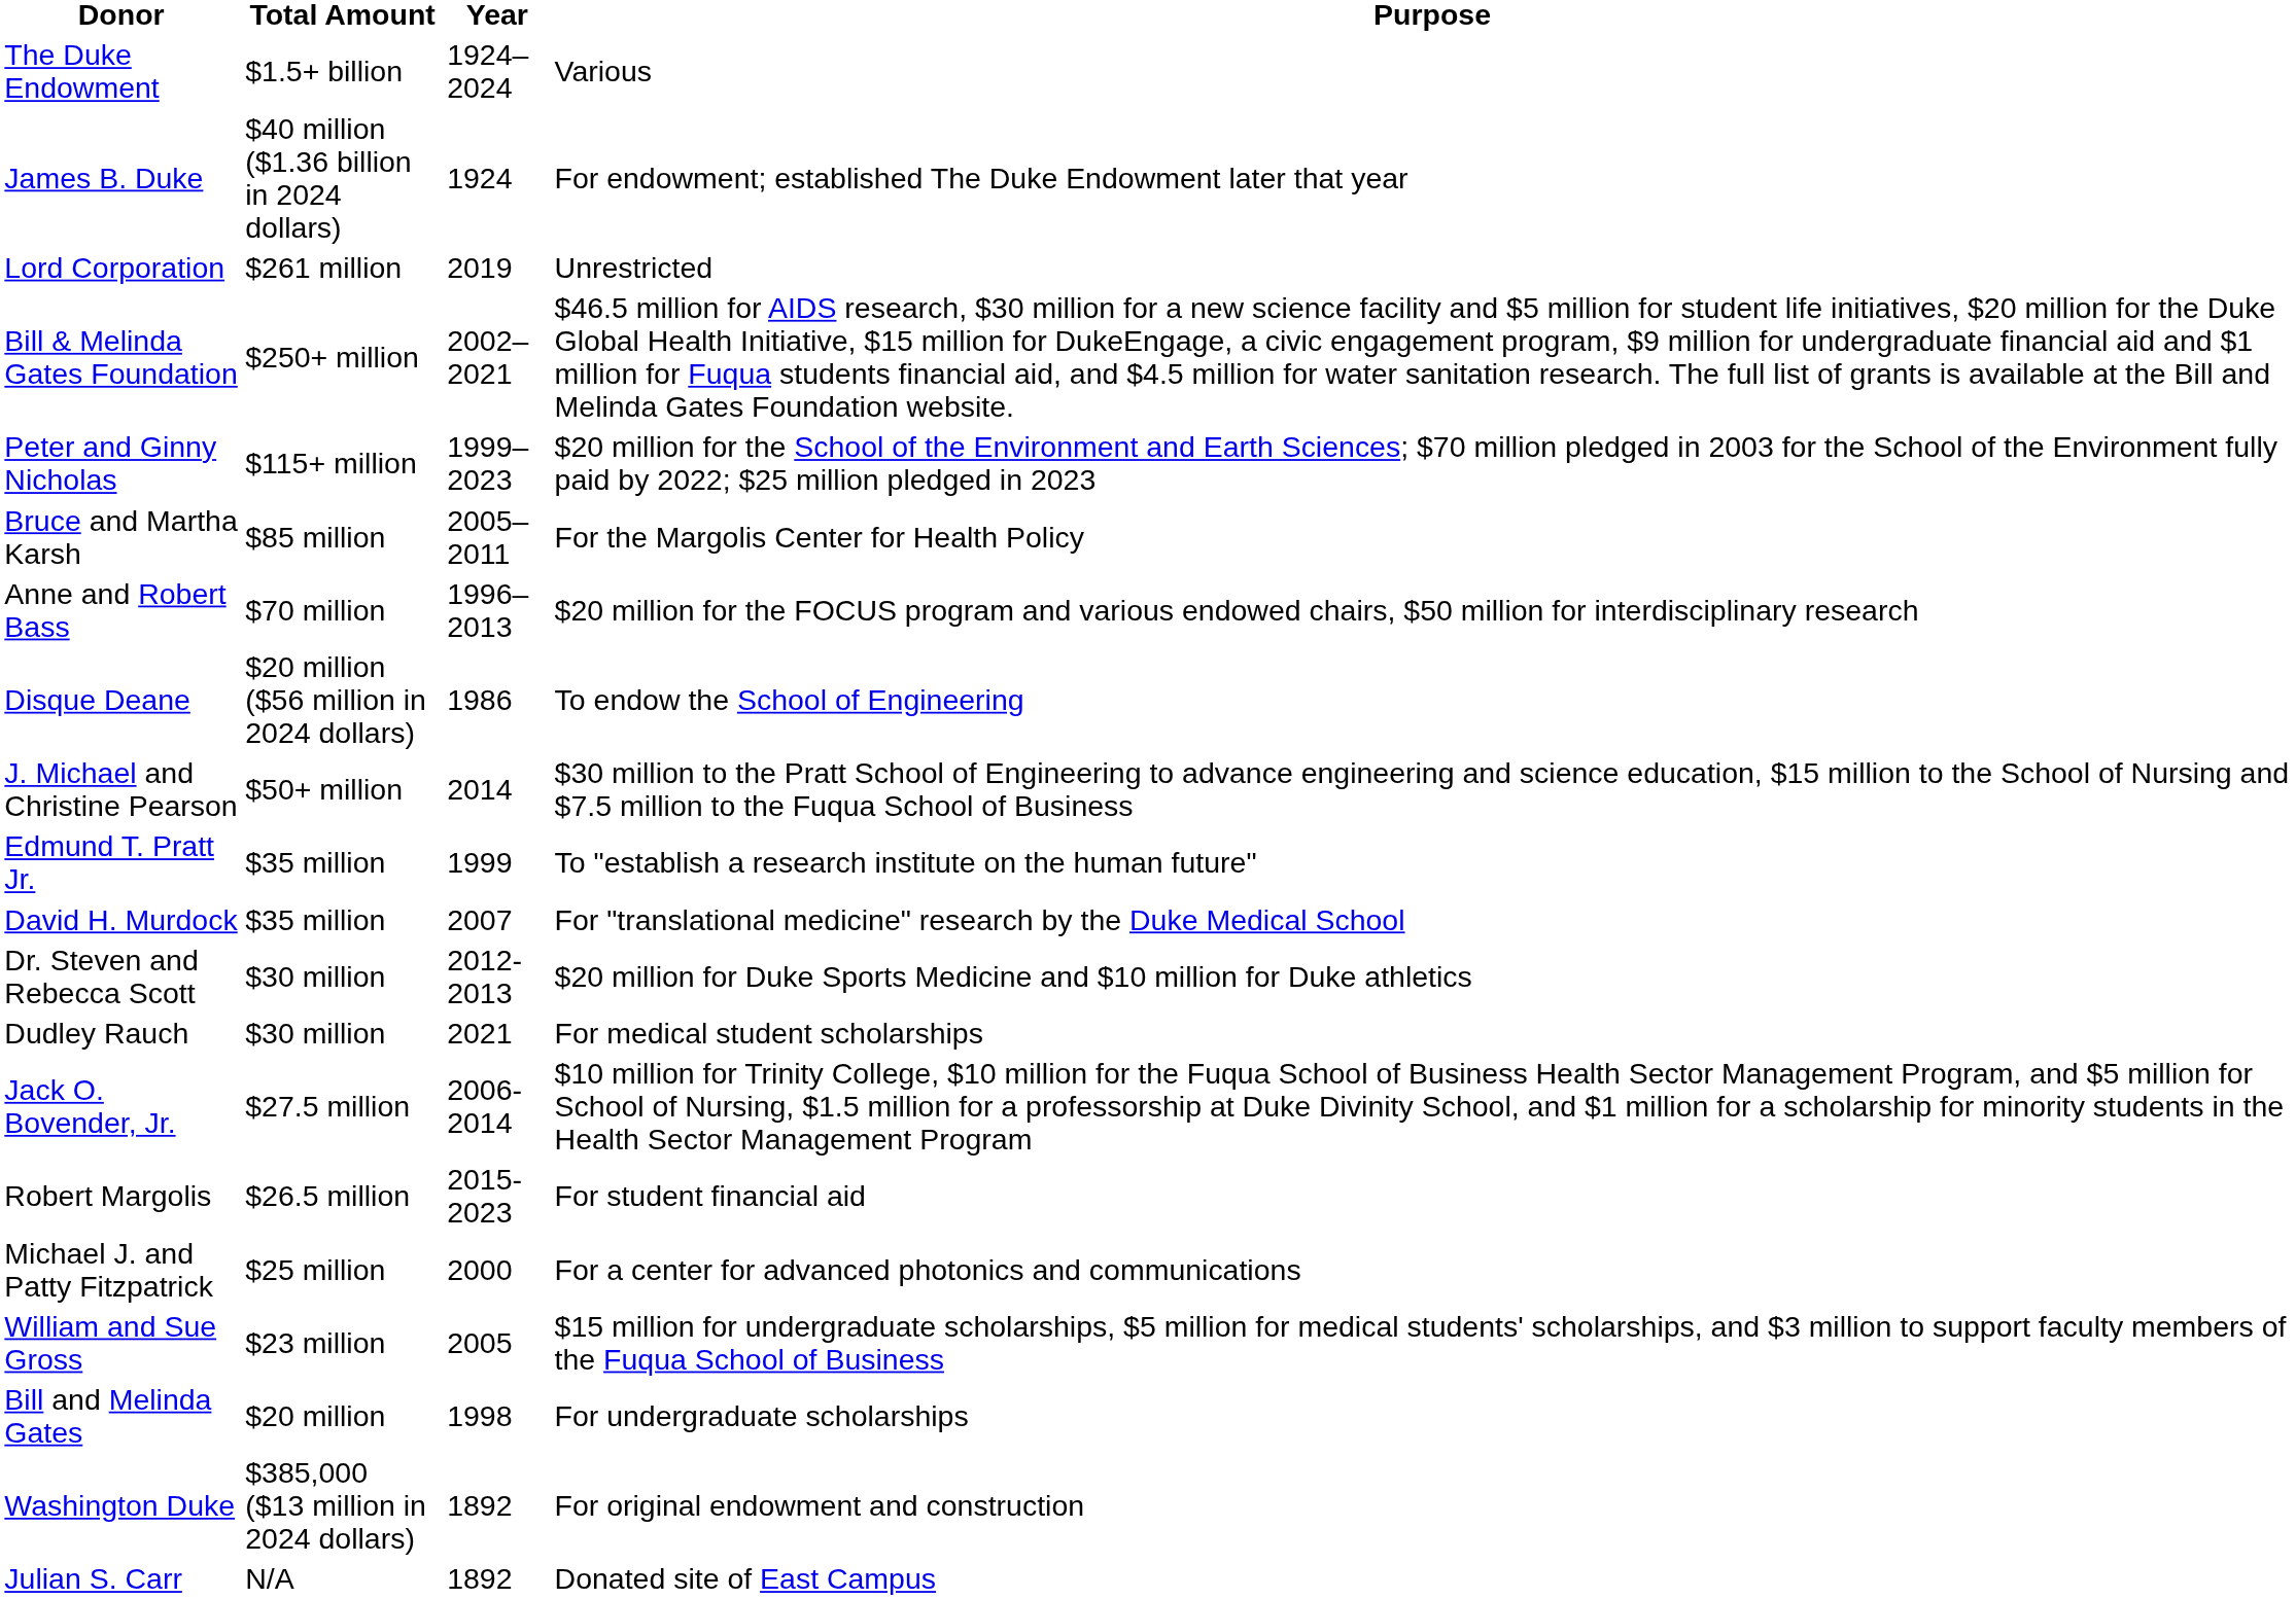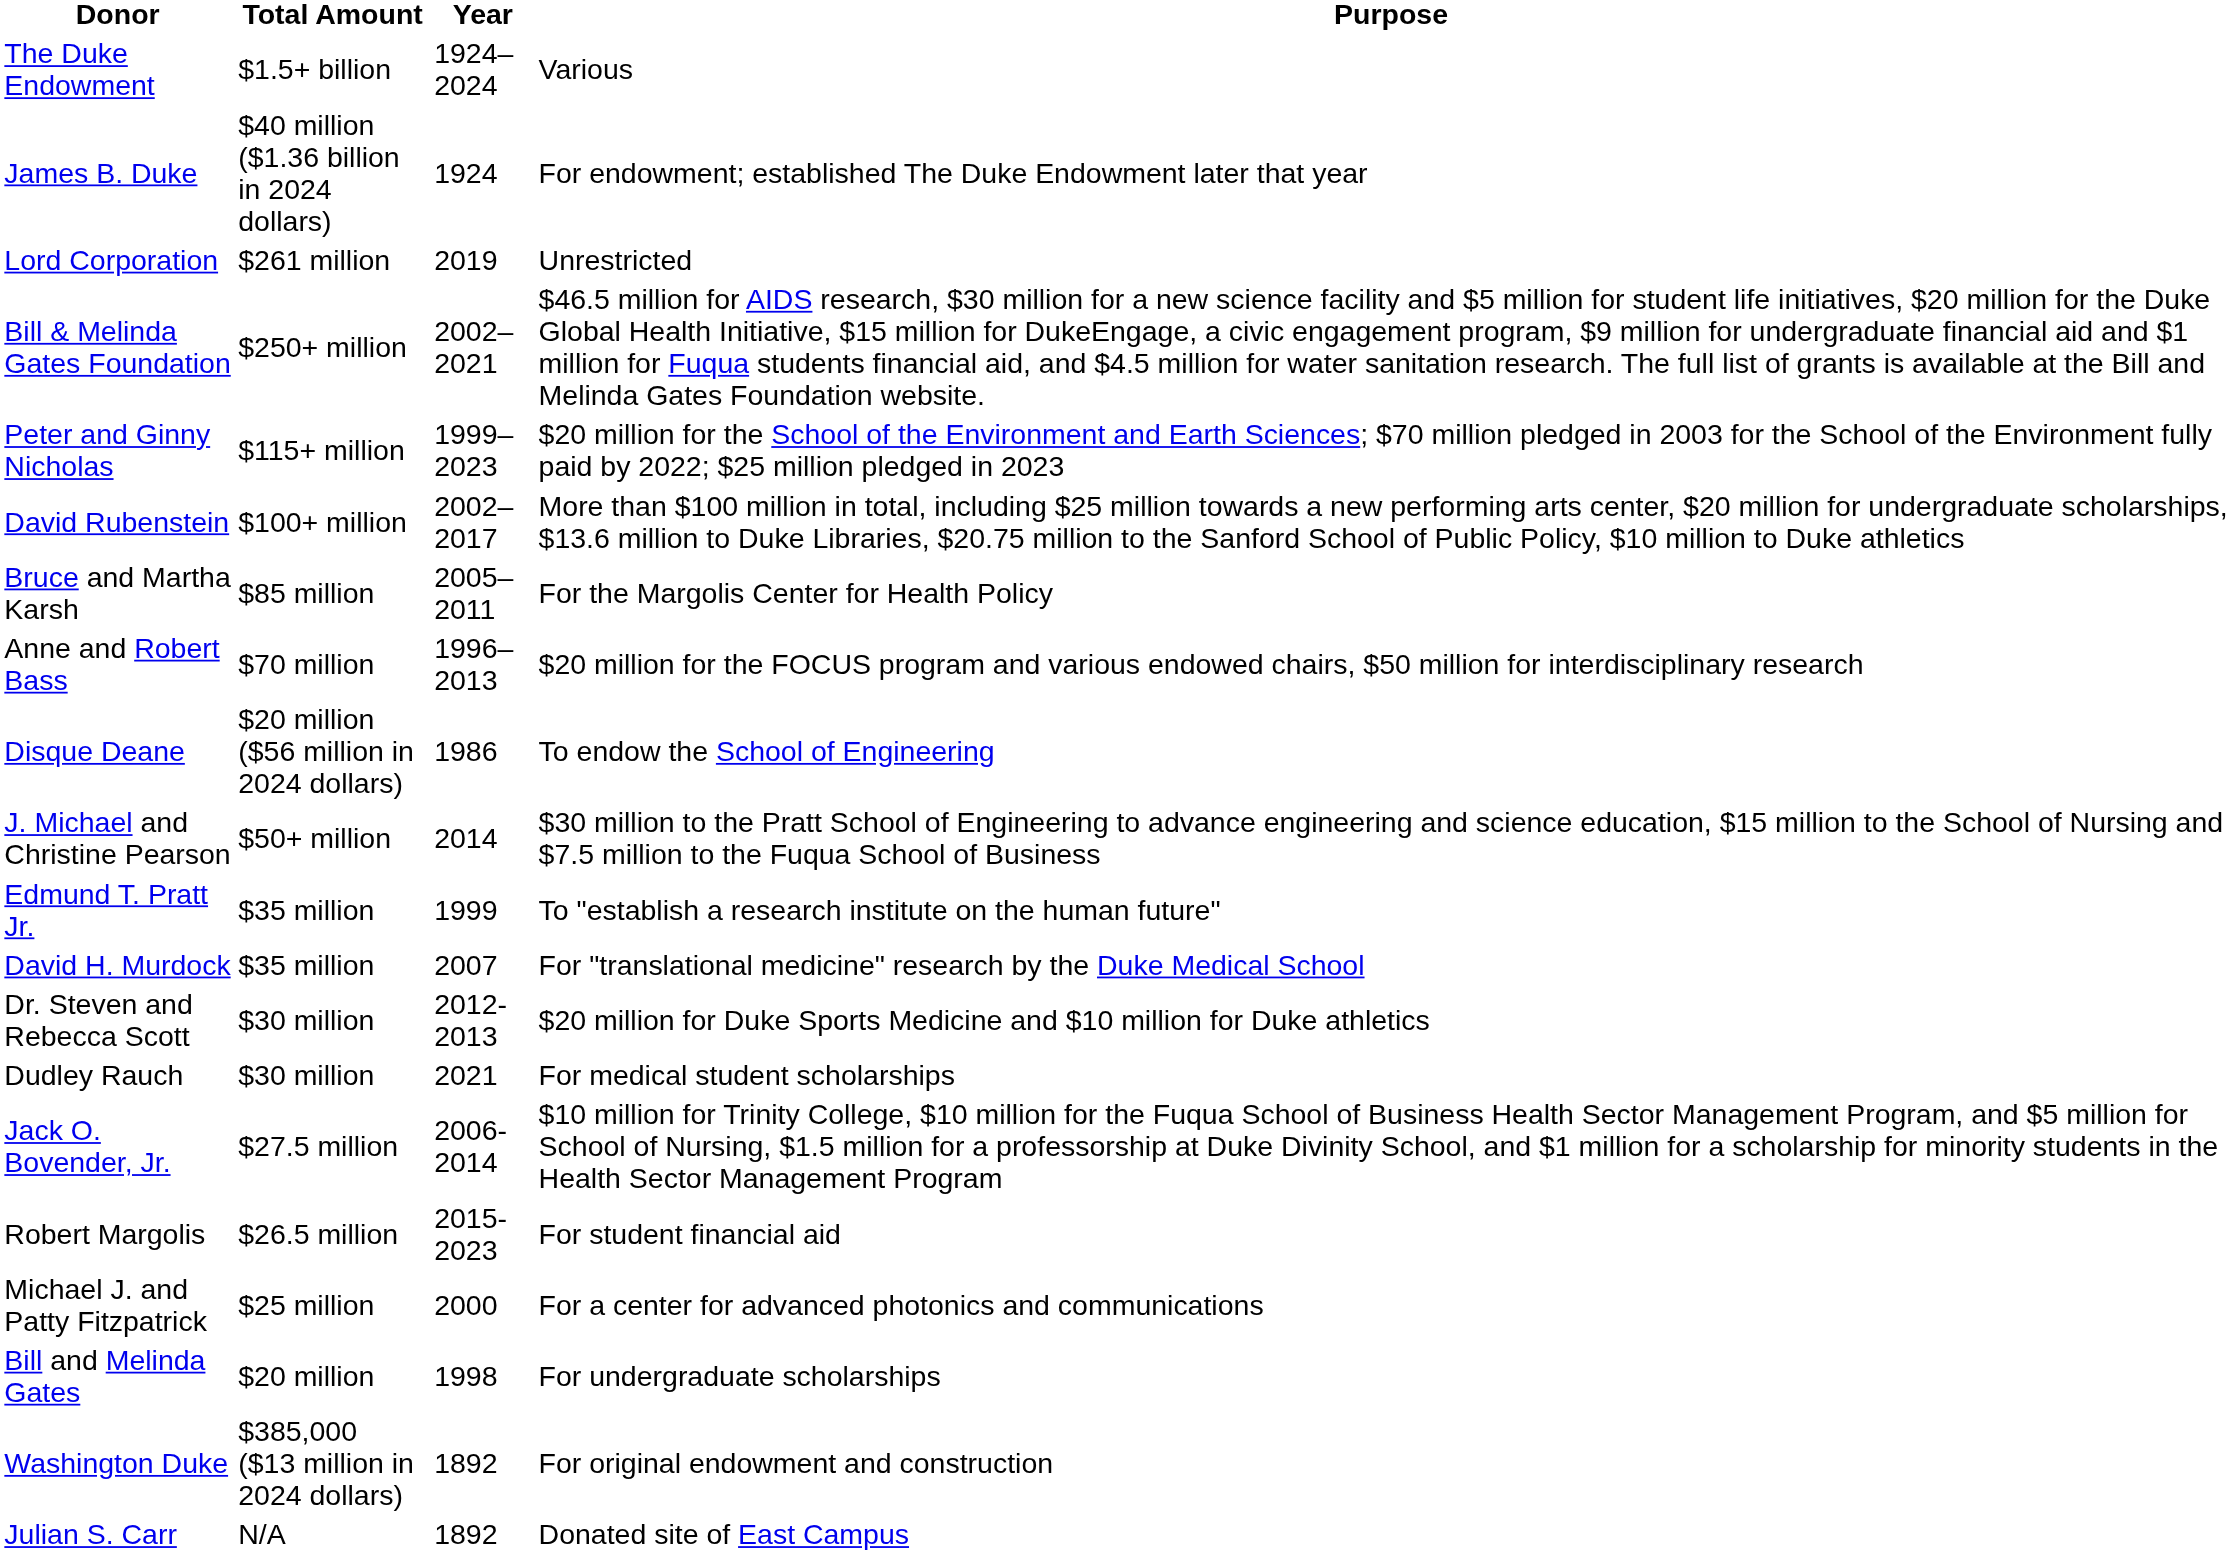+ row: David Rubenstein | $100+ million | 2002–2017 | More than $100 million in total, including $25 million towards a new performing arts center, $20 million for undergraduate scholarships, $13.6 million to Duke Libraries, $20.75 million to the Sanford School of Public Policy, $10 million to Duke athletics
- row: William and Sue Gross | $23 million | 2005 | $15 million for undergraduate scholarships, $5 million for medical students' scholarships, and $3 million to support faculty members of the Fuqua School of Business
